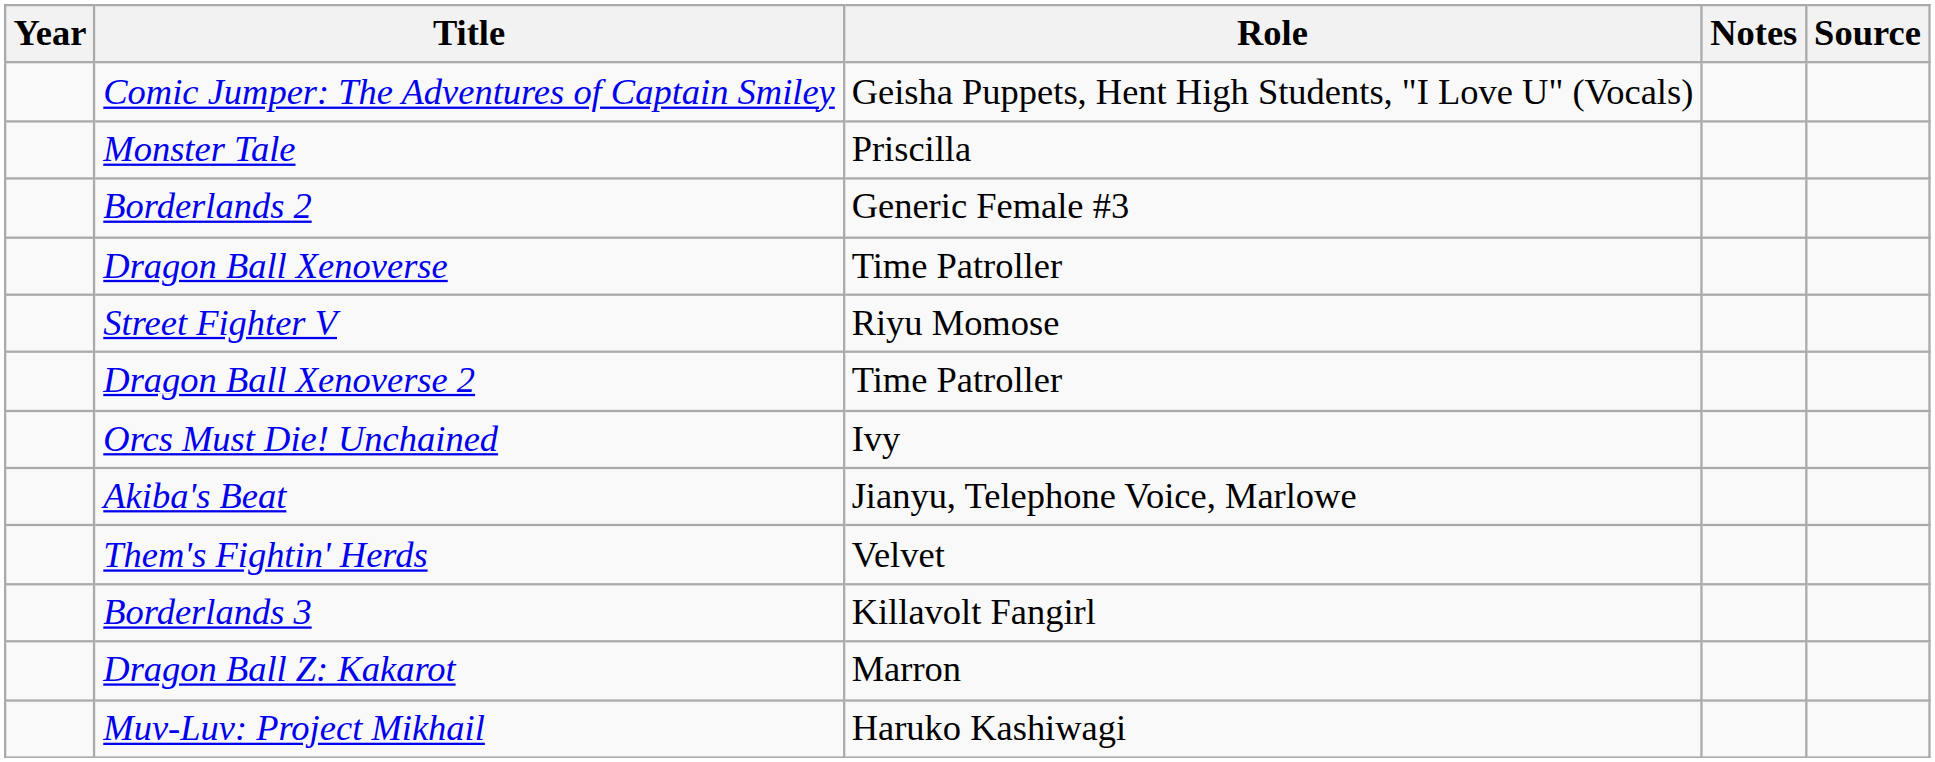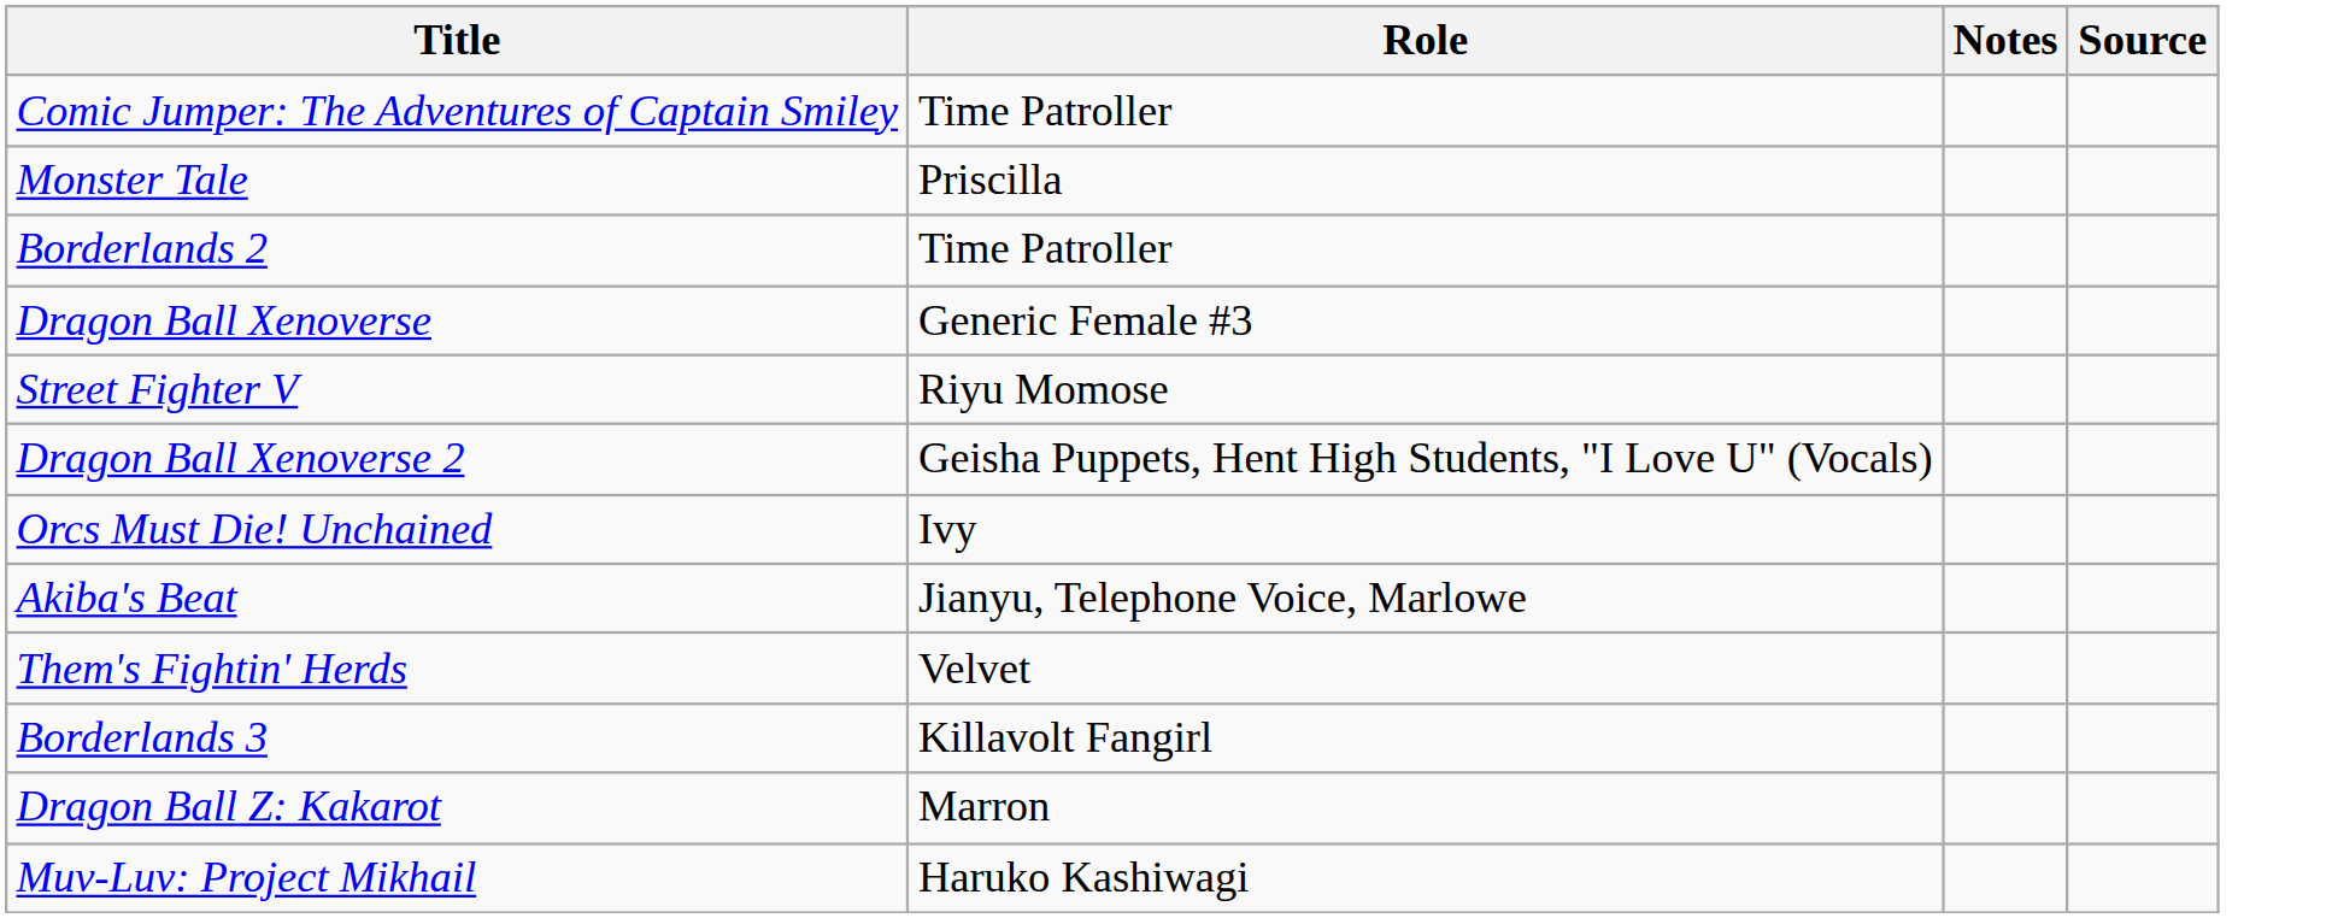- column: Year
Comic Jumper: The Adventures of Captain Smiley | Role: Geisha Puppets, Hent High Students, "I Love U" (Vocals) -> Time Patroller
Borderlands 2 | Role: Generic Female #3 -> Time Patroller
Dragon Ball Xenoverse | Role: Time Patroller -> Generic Female #3
Dragon Ball Xenoverse 2 | Role: Time Patroller -> Geisha Puppets, Hent High Students, "I Love U" (Vocals)
